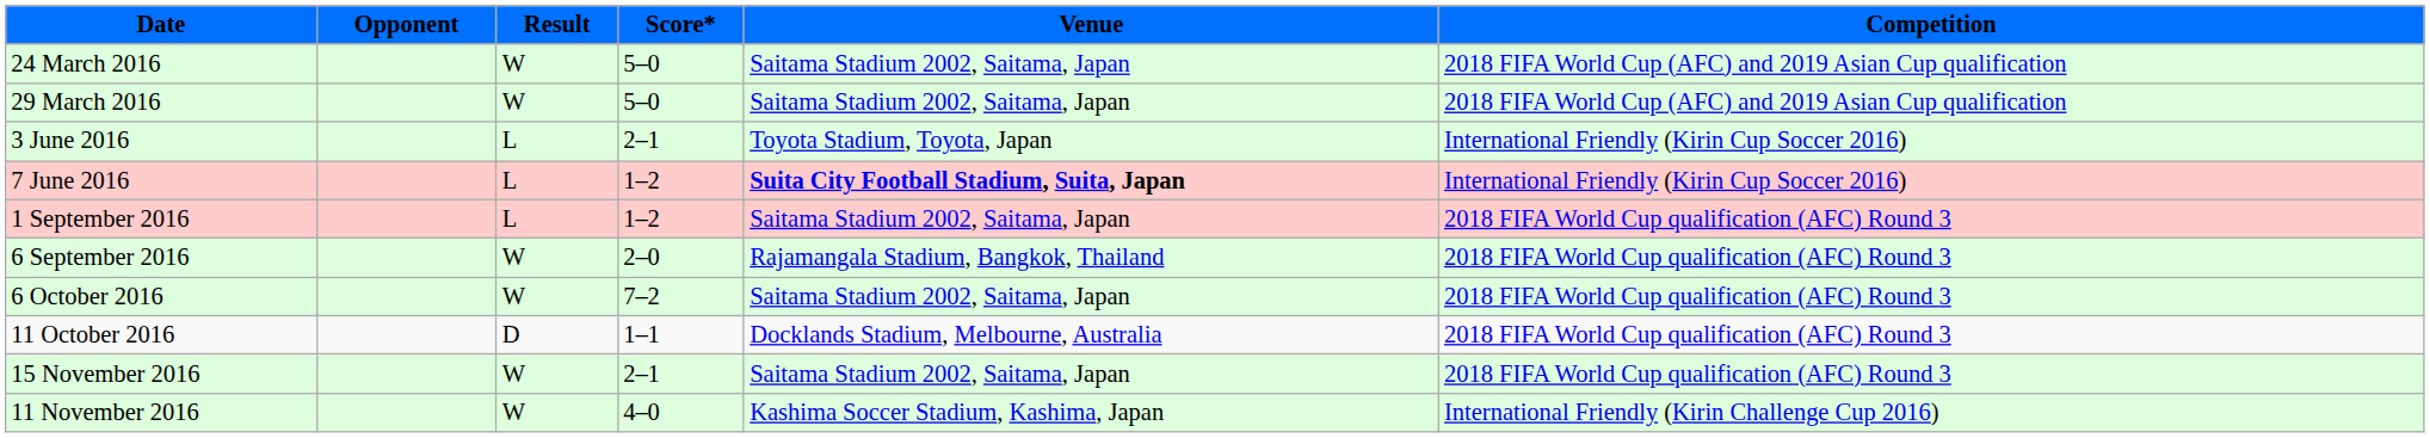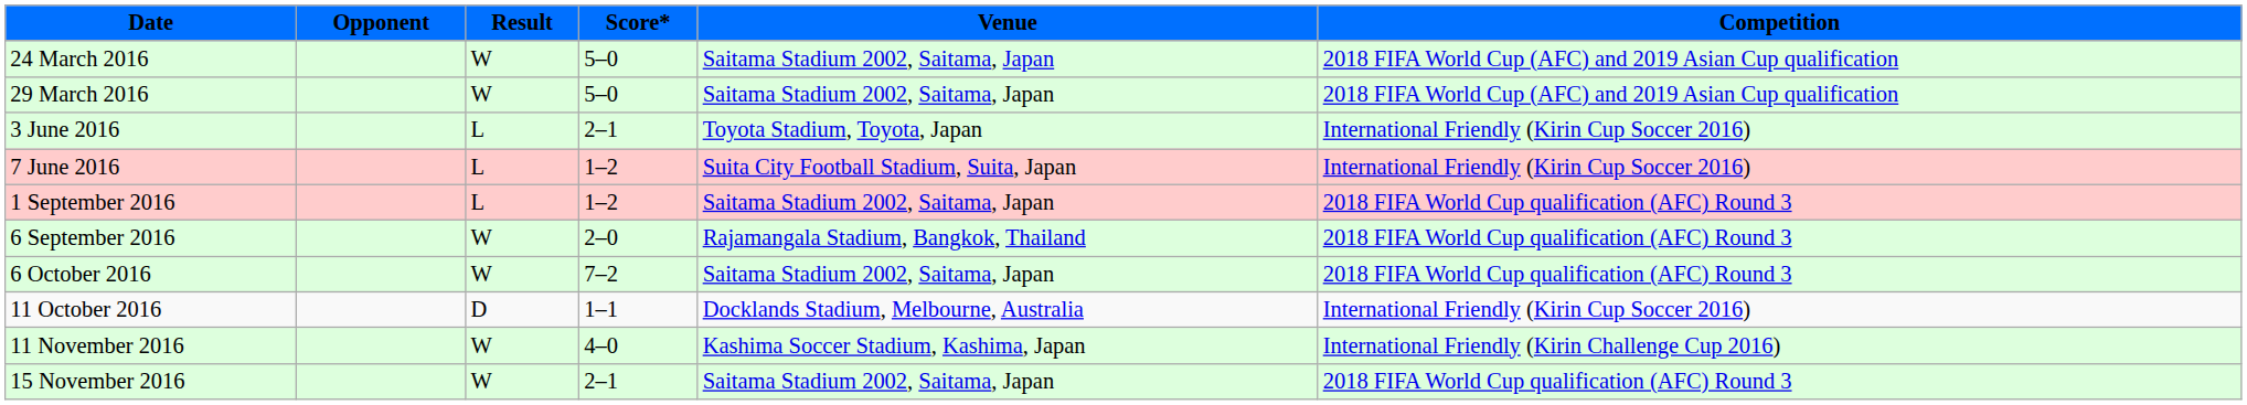7 June 2016 | Venue: bold -> normal
11 October 2016 | Competition: 2018 FIFA World Cup qualification (AFC) Round 3 -> International Friendly (Kirin Cup Soccer 2016)
rows swapped: 11 November 2016 <-> 15 November 2016
